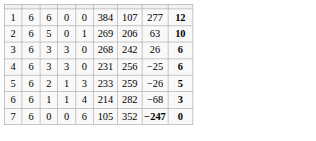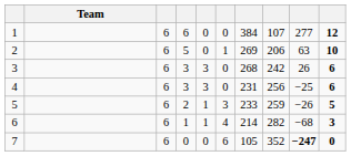+ column: Team
